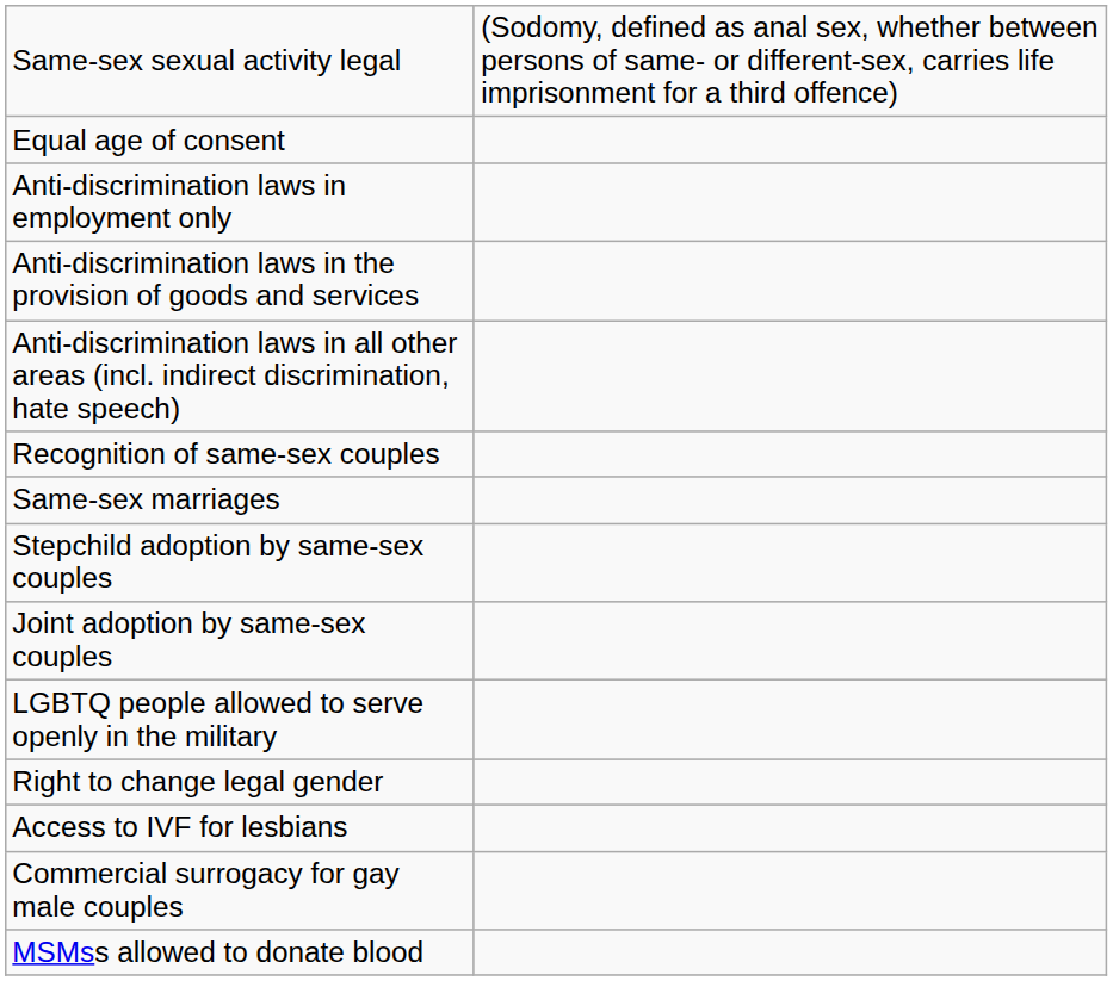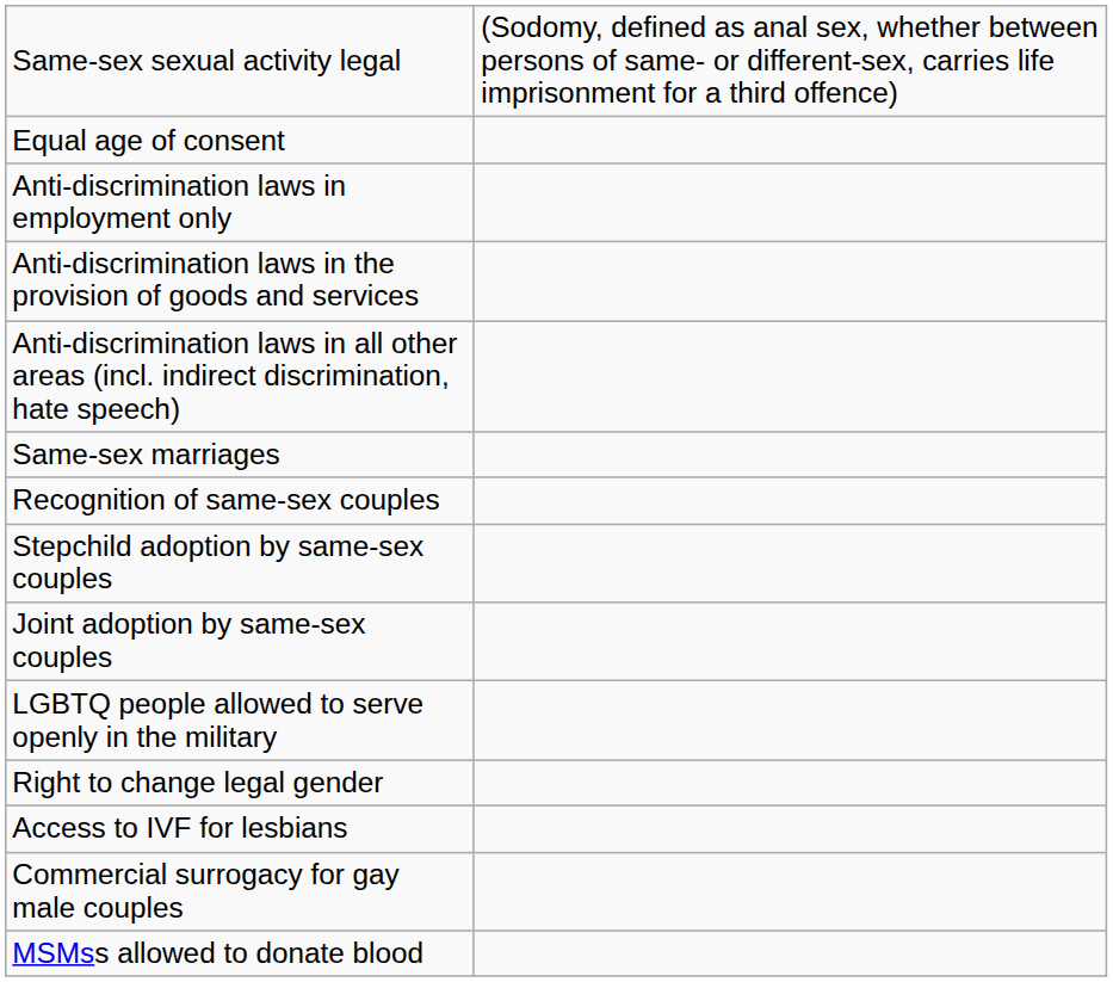rows swapped: Same-sex marriages <-> Recognition of same-sex couples
